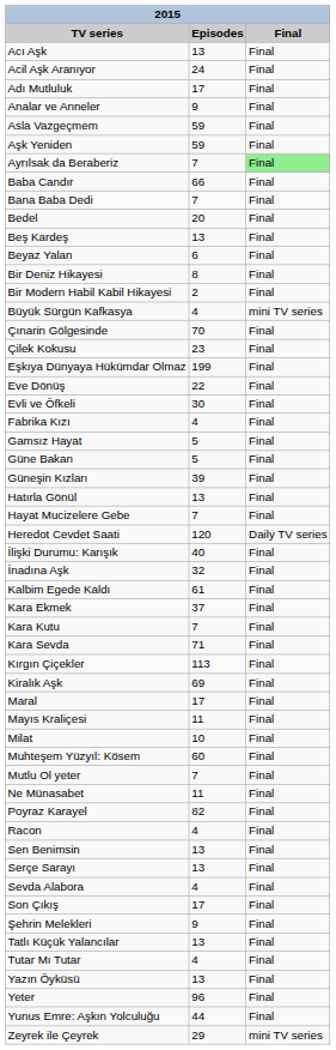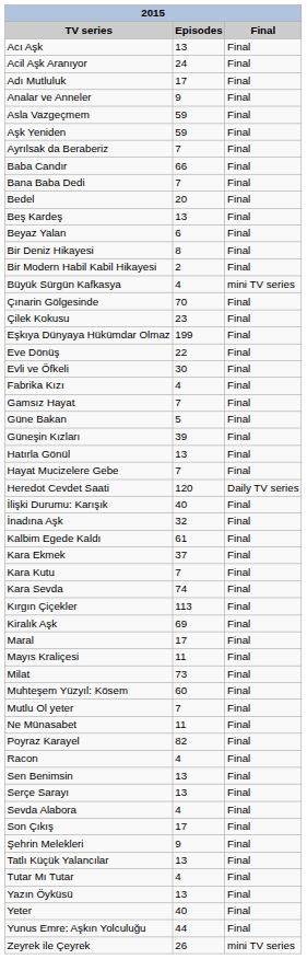Ayrılsak da Beraberiz | Final: lightgreen background -> no background
Gamsız Hayat | Episodes: 5 -> 7
Kara Sevda | Episodes: 71 -> 74
Milat | Episodes: 10 -> 73
Yeter | Episodes: 96 -> 40
Zeyrek ile Çeyrek | Episodes: 29 -> 26
